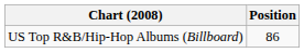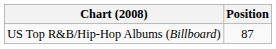US Top R&B/Hip-Hop Albums (Billboard) | Position: 86 -> 87
